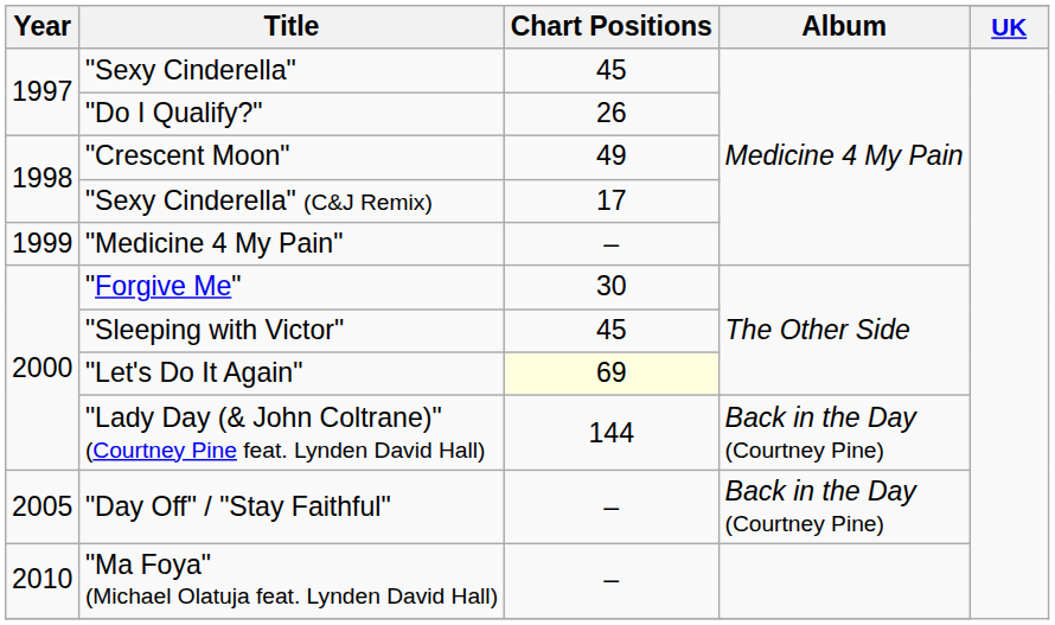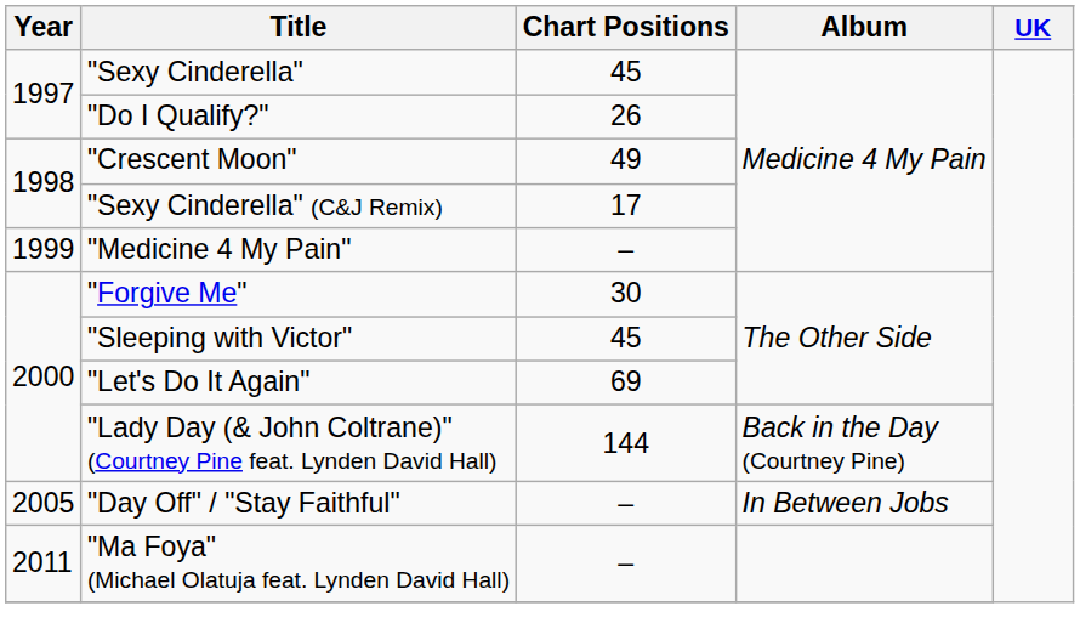"Let's Do It Again" | Chart Positions: lightyellow background -> no background
"Day Off" / "Stay Faithful" | Album: Back in the Day (Courtney Pine) -> In Between Jobs
"Ma Foya" (Michael Olatuja feat. Lynden David Hall) | Year: 2010 -> 2011
